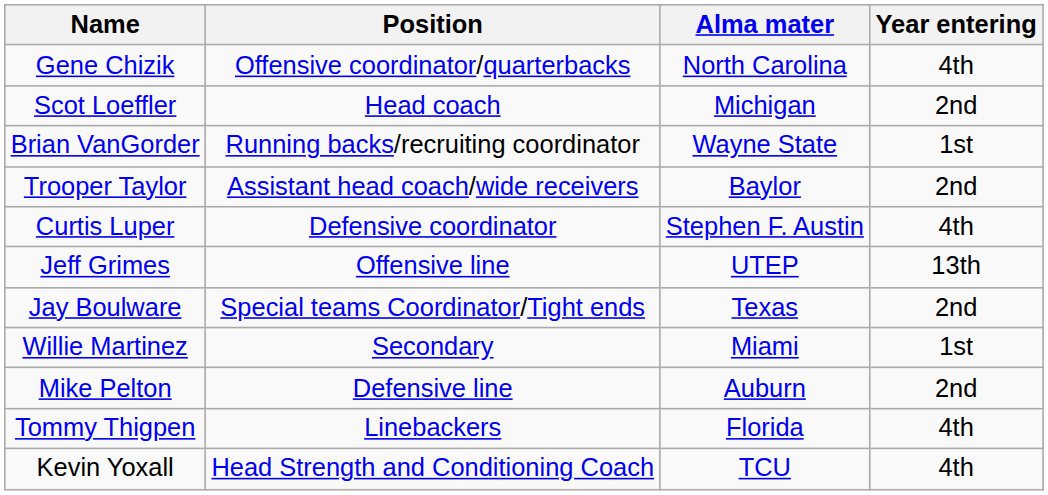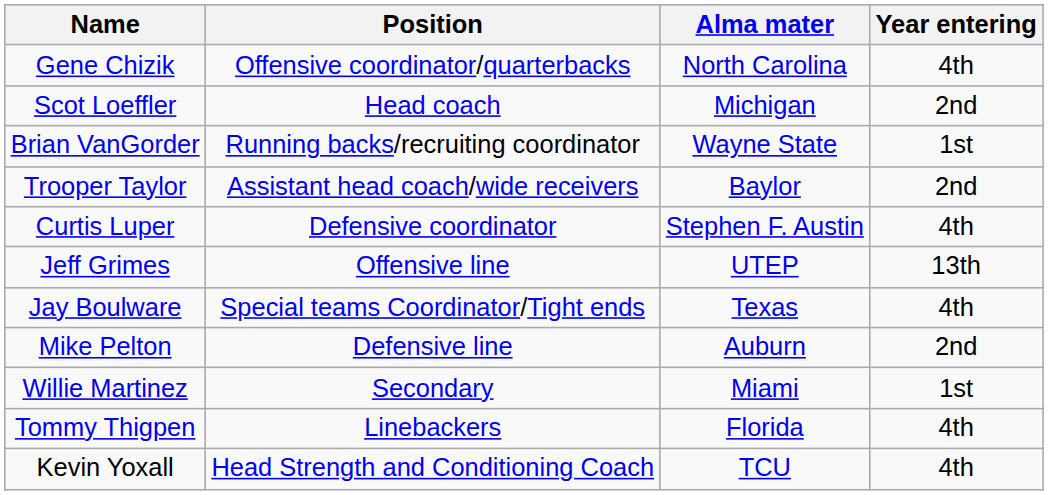Jay Boulware | Year entering: 2nd -> 4th
rows swapped: Mike Pelton <-> Willie Martinez
